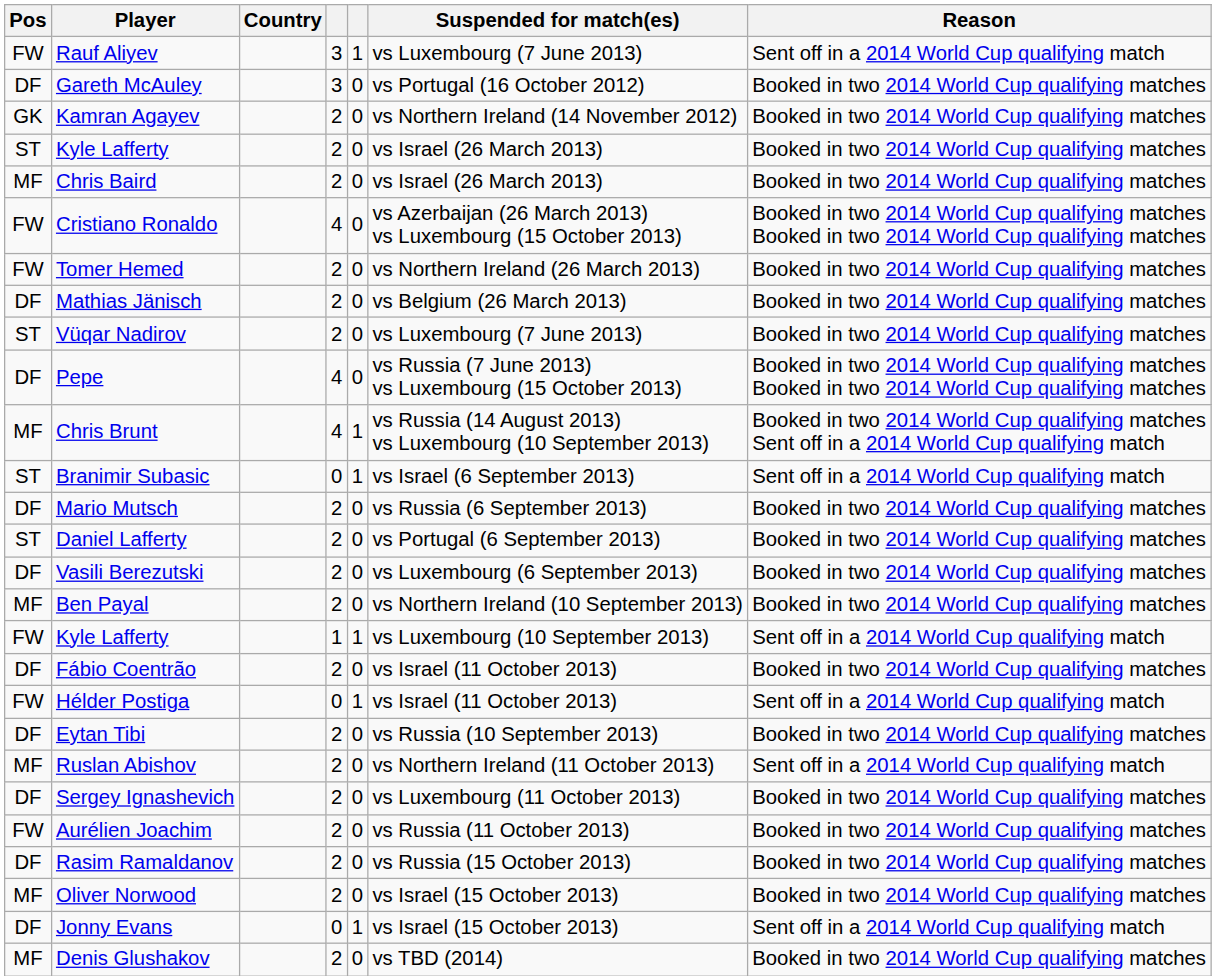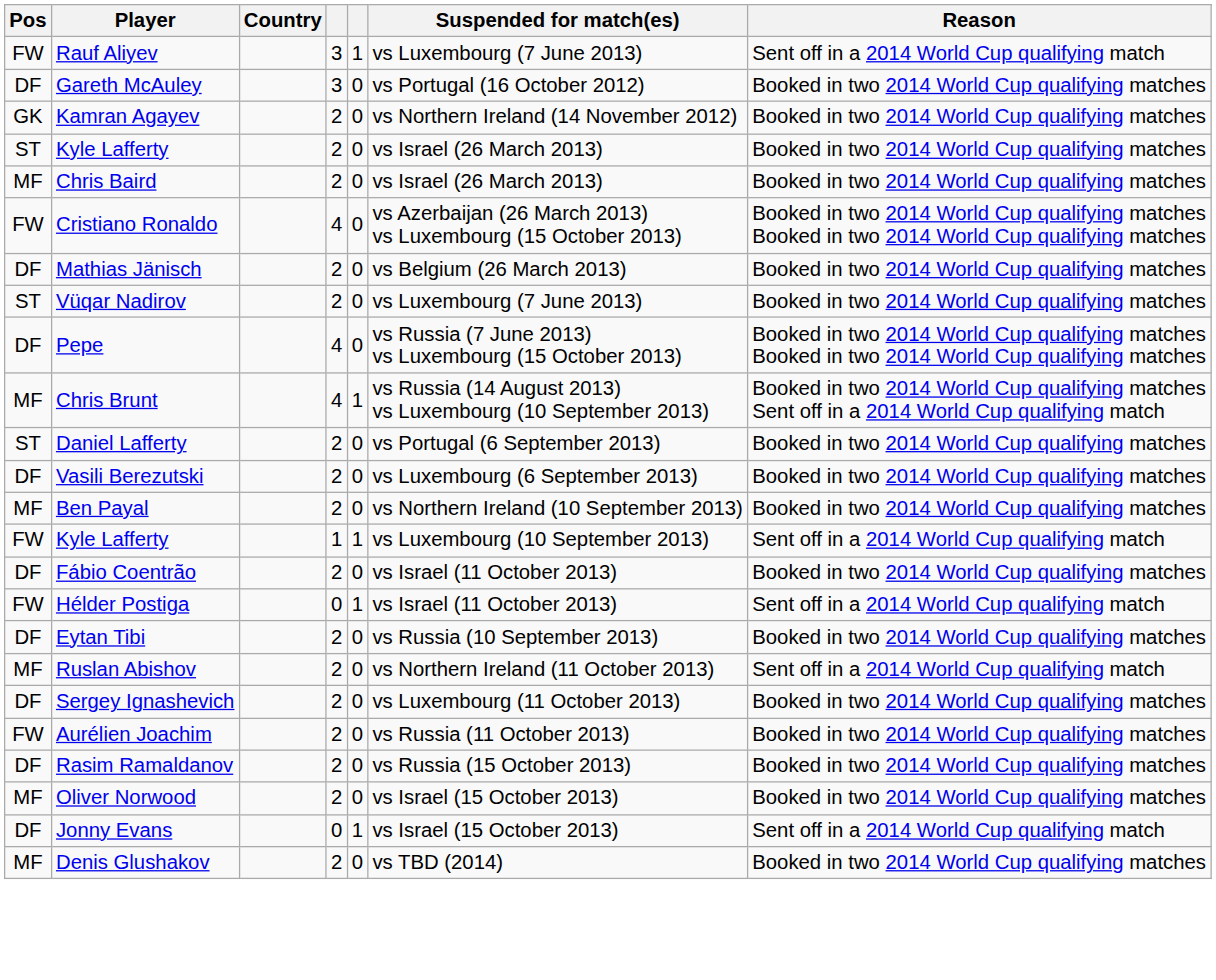- row: FW | Tomer Hemed | 2 | 0 | vs Northern Ireland (26 March 2013) | Booked in two 2014 World Cup qualifying matches
- row: ST | Branimir Subasic | 0 | 1 | vs Israel (6 September 2013) | Sent off in a 2014 World Cup qualifying match
- row: DF | Mario Mutsch | 2 | 0 | vs Russia (6 September 2013) | Booked in two 2014 World Cup qualifying matches
